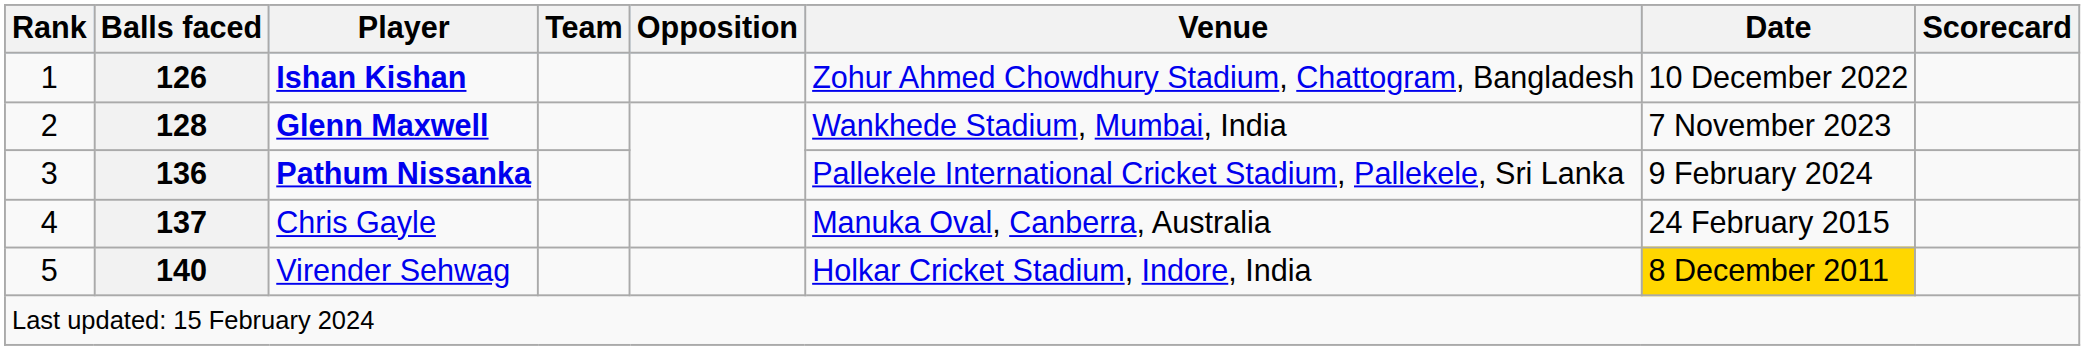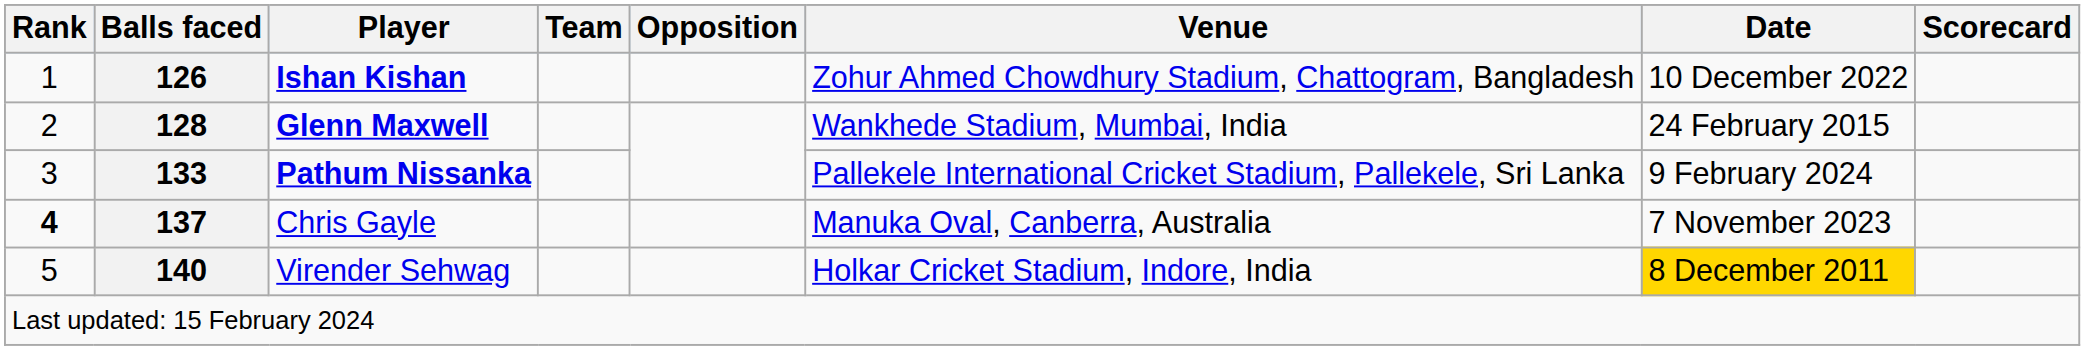Glenn Maxwell | Date: 7 November 2023 -> 24 February 2015
Pathum Nissanka | Balls faced: 136 -> 133
Chris Gayle | Rank: normal -> bold
Chris Gayle | Date: 24 February 2015 -> 7 November 2023
